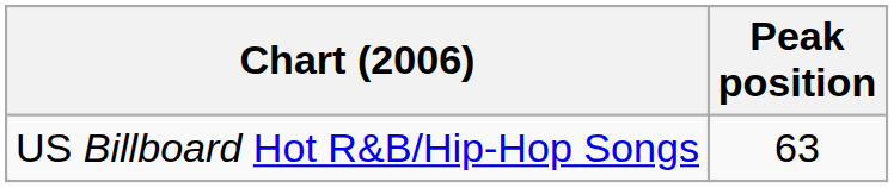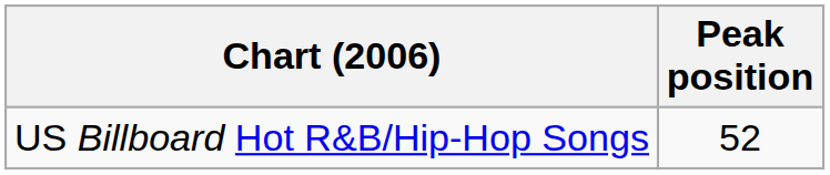US Billboard Hot R&B/Hip-Hop Songs | Peak position: 63 -> 52
